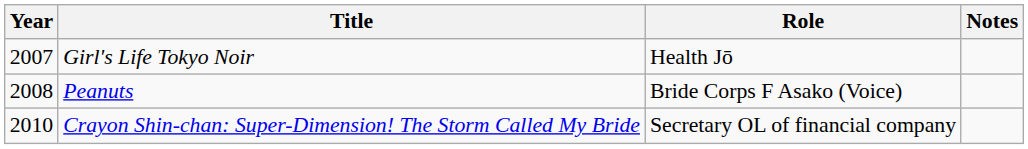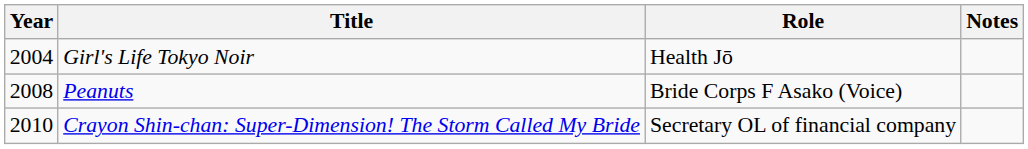Girl's Life Tokyo Noir | Year: 2007 -> 2004
